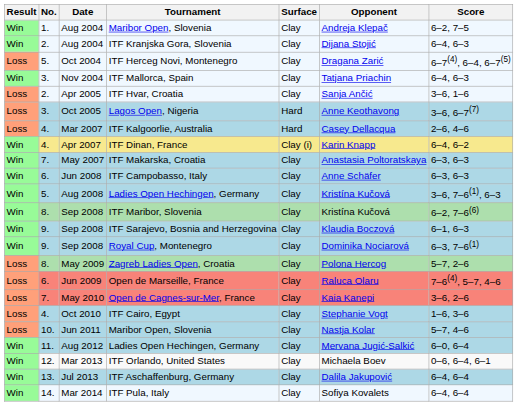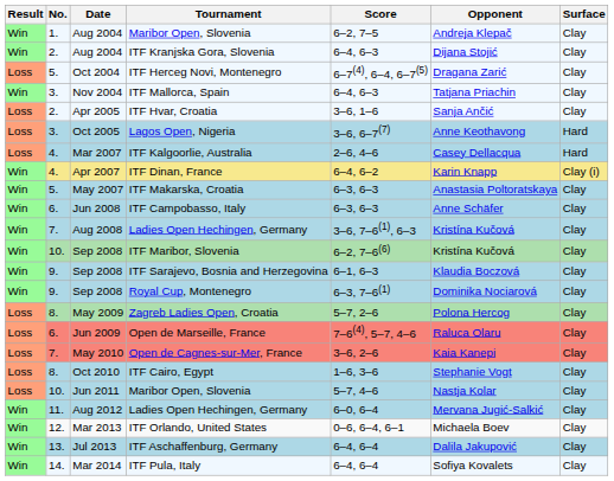columns swapped: Surface <-> Score
ITF Makarska, Croatia | No.: 7. -> 5.
Aug 2008 / Ladies Open Hechingen, Germany | No.: 5. -> 7.
ITF Maribor, Slovenia | No.: 8. -> 10.
ITF Cairo, Egypt | No.: 4. -> 8.
